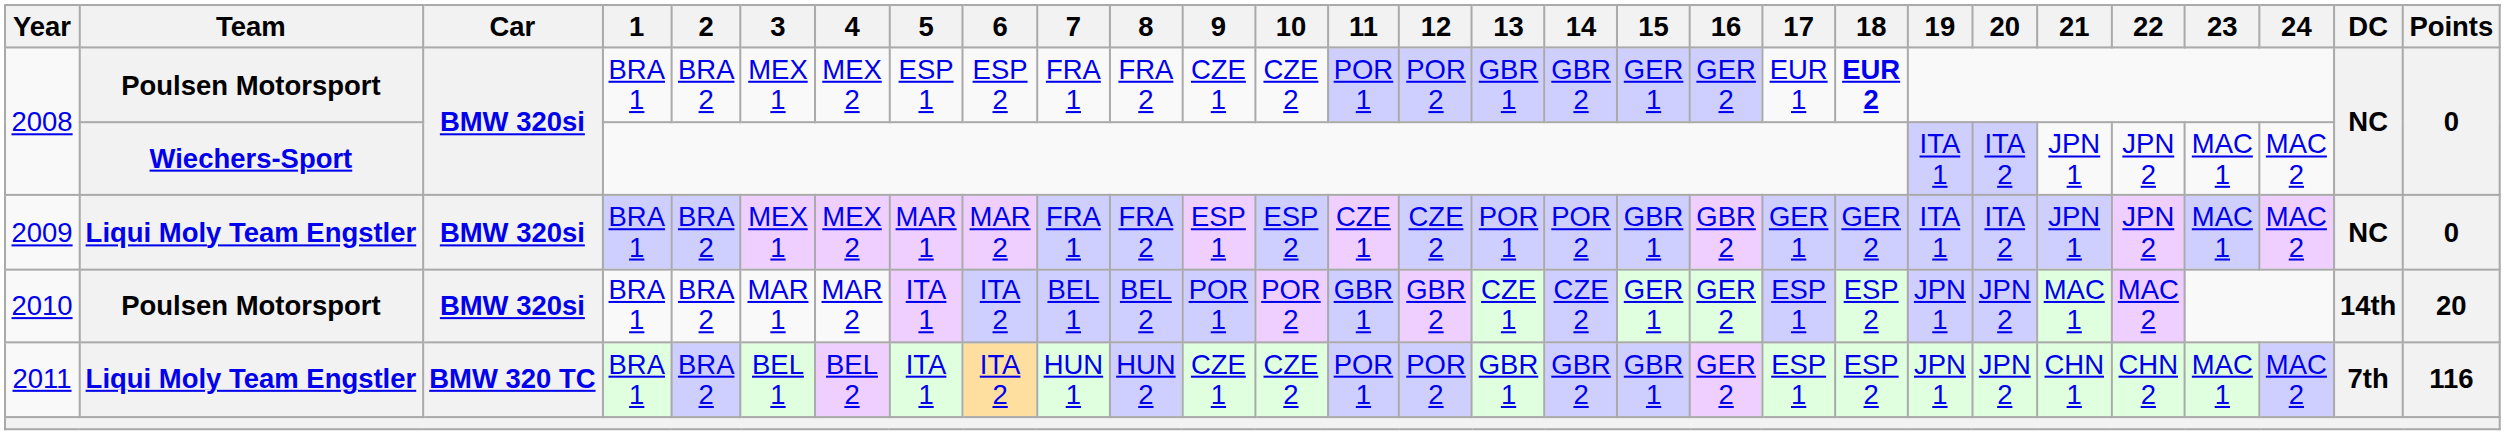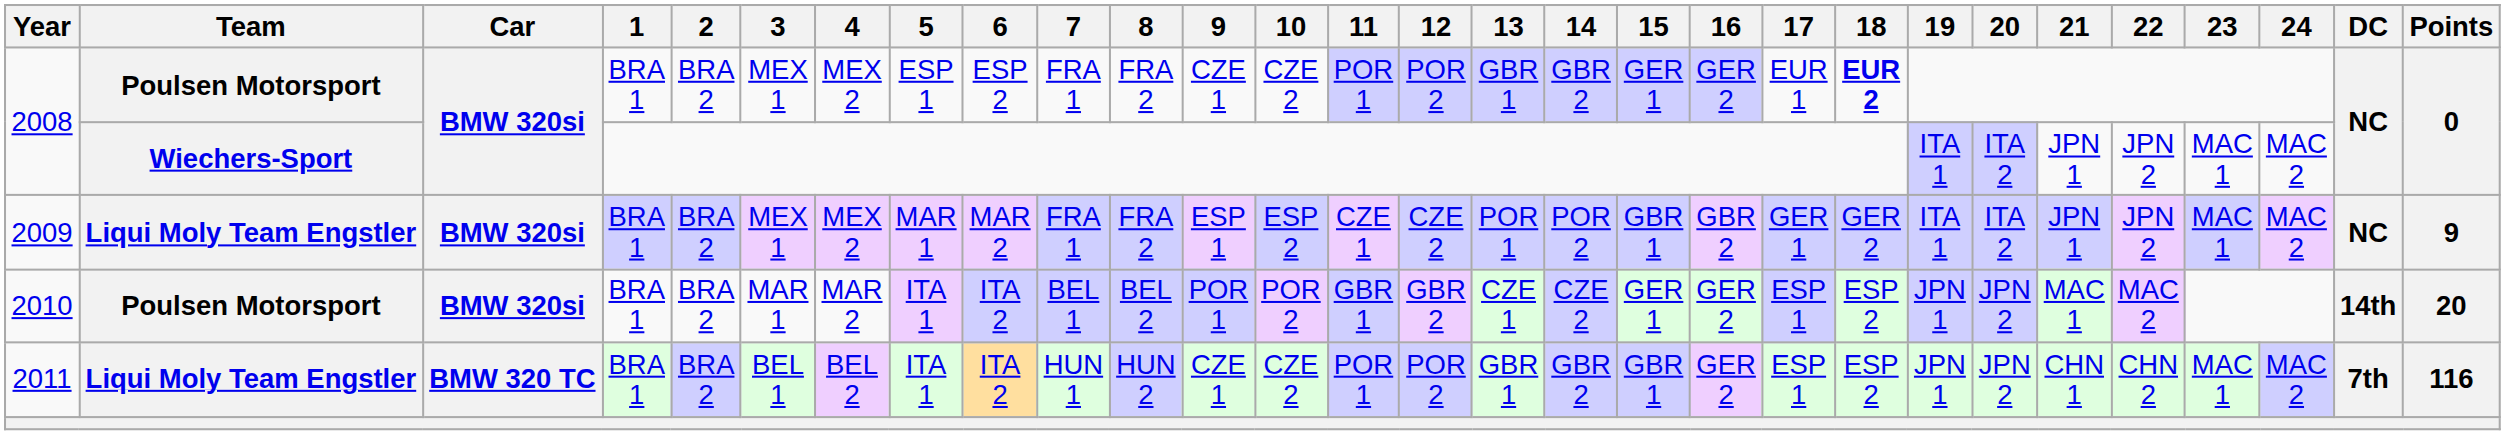2009 | Points: 0 -> 9
